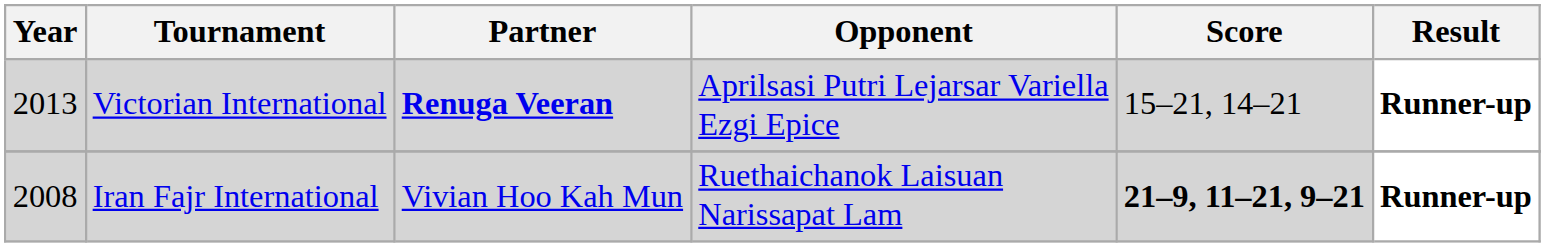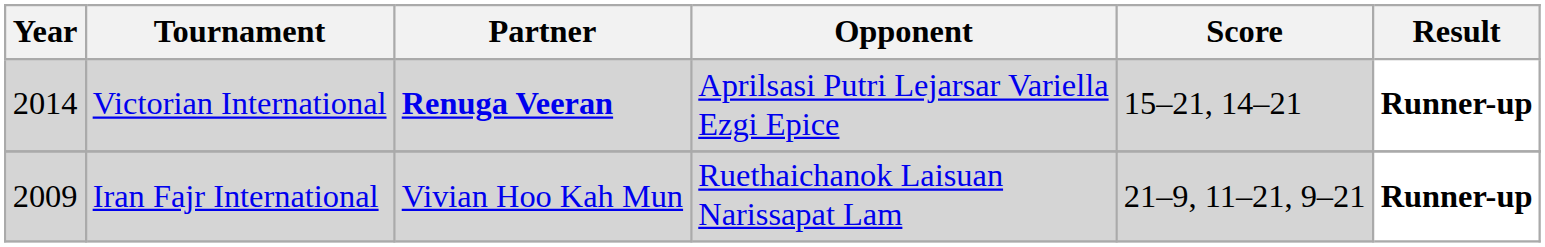Victorian International | Year: 2013 -> 2014
Iran Fajr International | Year: 2008 -> 2009
Iran Fajr International | Score: bold -> normal
